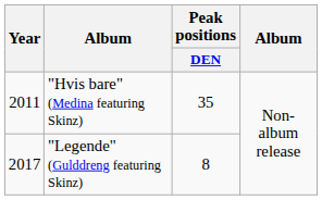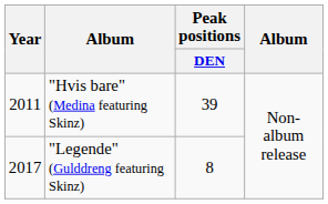"Hvis bare" (Medina featuring Skinz) | Peak positions / DEN: 35 -> 39
